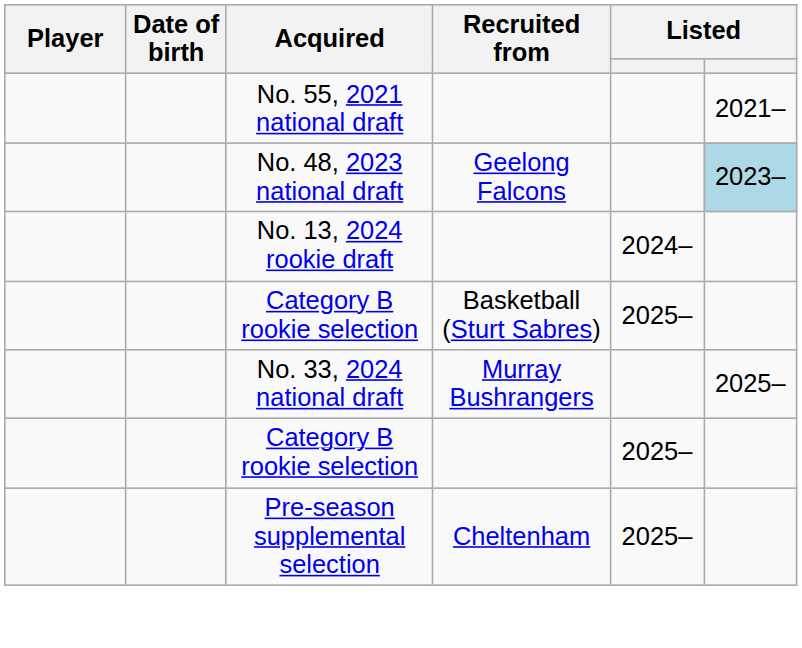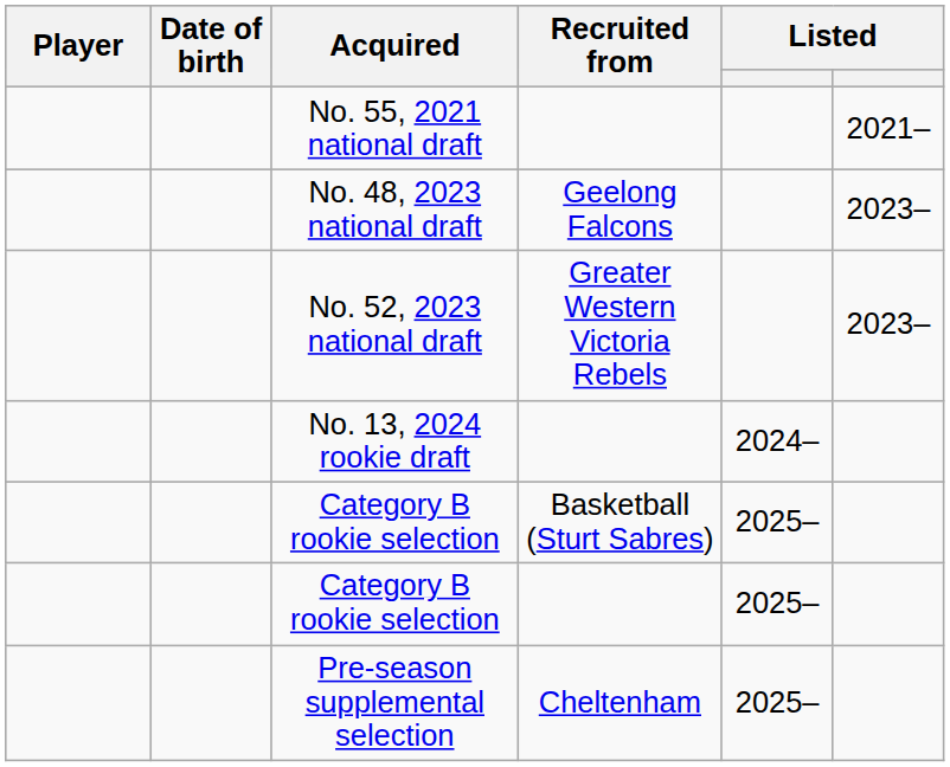No. 48, 2023 national draft | column 6: lightblue background -> no background
+ row: No. 52, 2023 national draft | Greater Western Victoria Rebels | 2023–
- row: No. 33, 2024 national draft | Murray Bushrangers | 2025–
